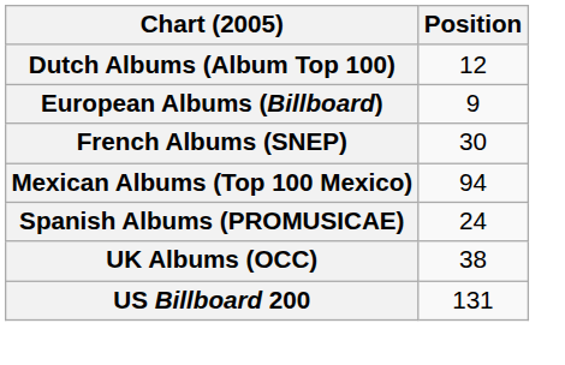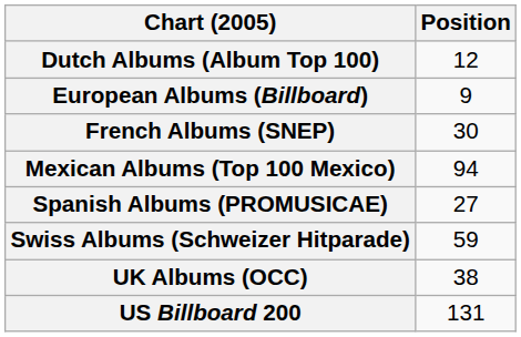Spanish Albums (PROMUSICAE) | Position: 24 -> 27
+ row: Swiss Albums (Schweizer Hitparade) | 59
